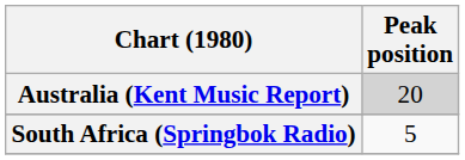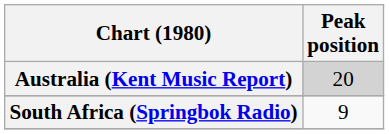South Africa (Springbok Radio) | Peak position: 5 -> 9
